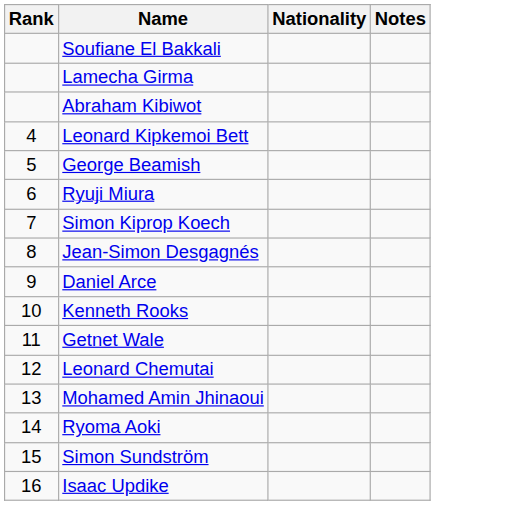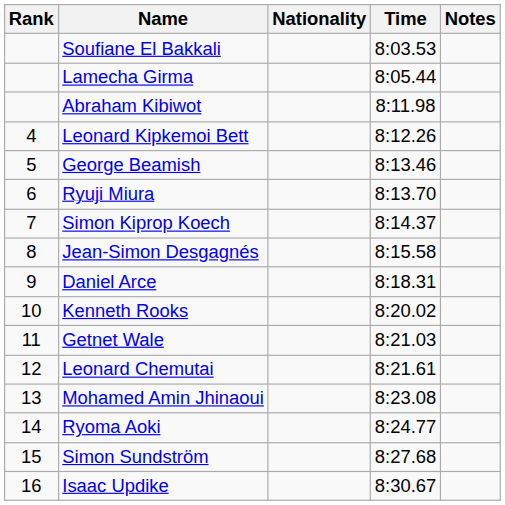+ column: Time | 8:03.53 | 8:05.44 | 8:11.98 | 8:12.26 | 8:13.46 | 8:13.70 | 8:14.37 | 8:15.58 | 8:18.31 | 8:20.02 | 8:21.03 | 8:21.61 | 8:23.08 | 8:24.77 | 8:27.68 | 8:30.67
